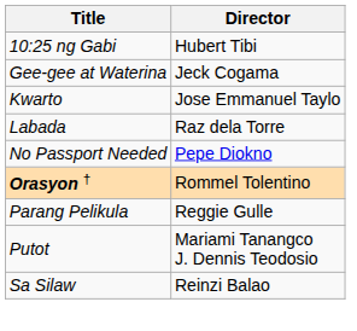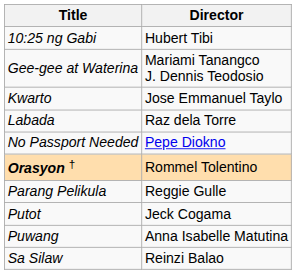Gee-gee at Waterina | Director: Jeck Cogama -> Mariami Tanangco J. Dennis Teodosio
Putot | Director: Mariami Tanangco J. Dennis Teodosio -> Jeck Cogama
+ row: Puwang | Anna Isabelle Matutina
